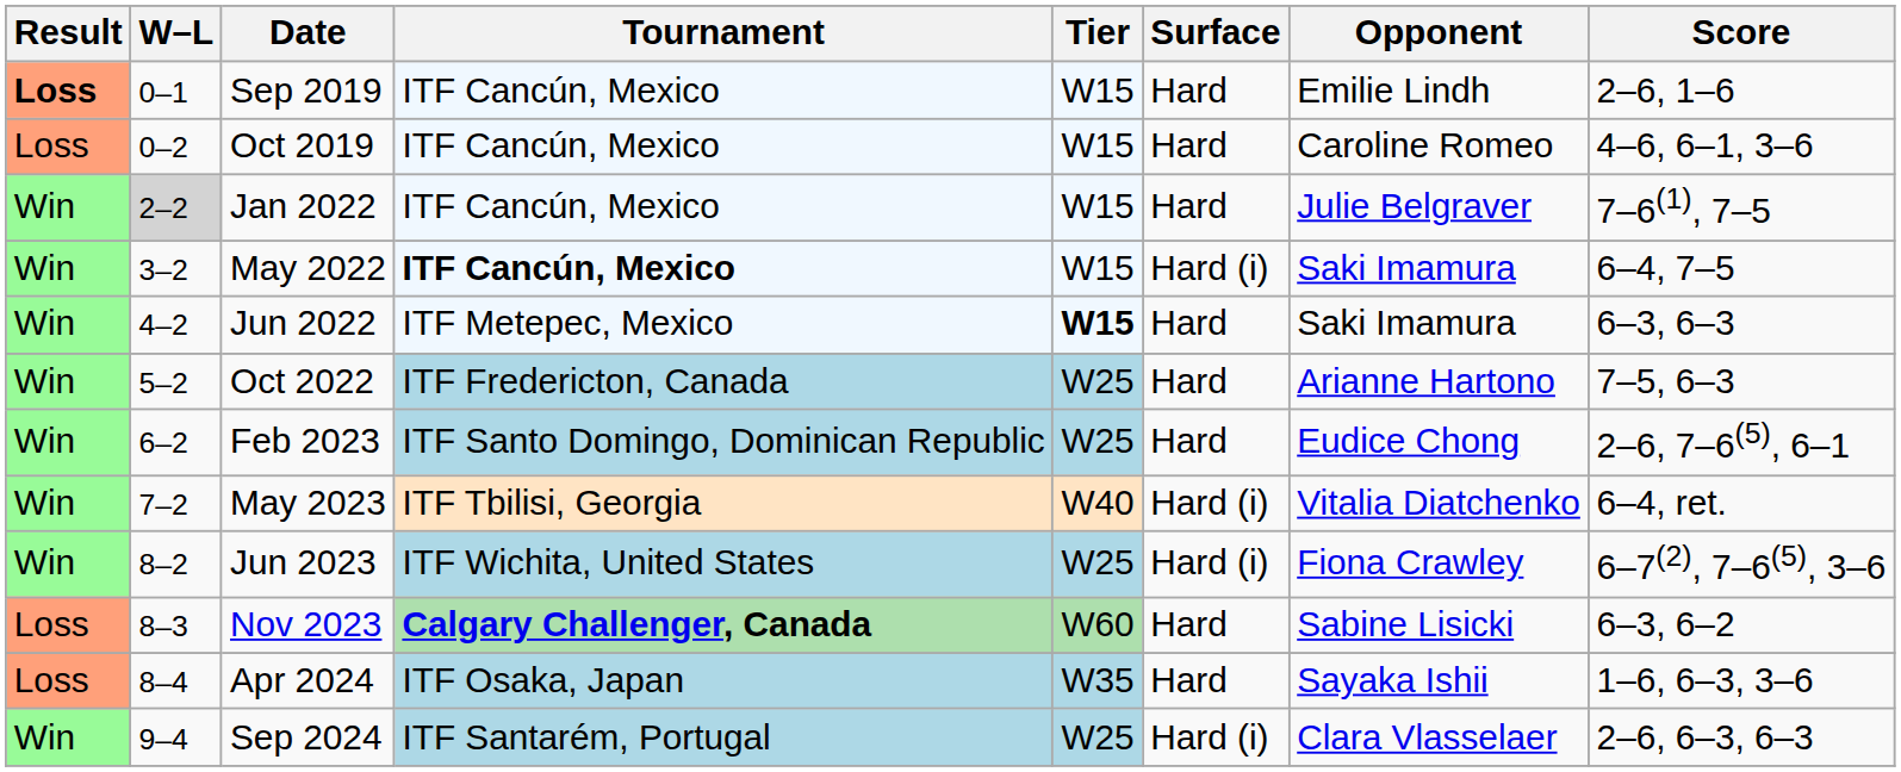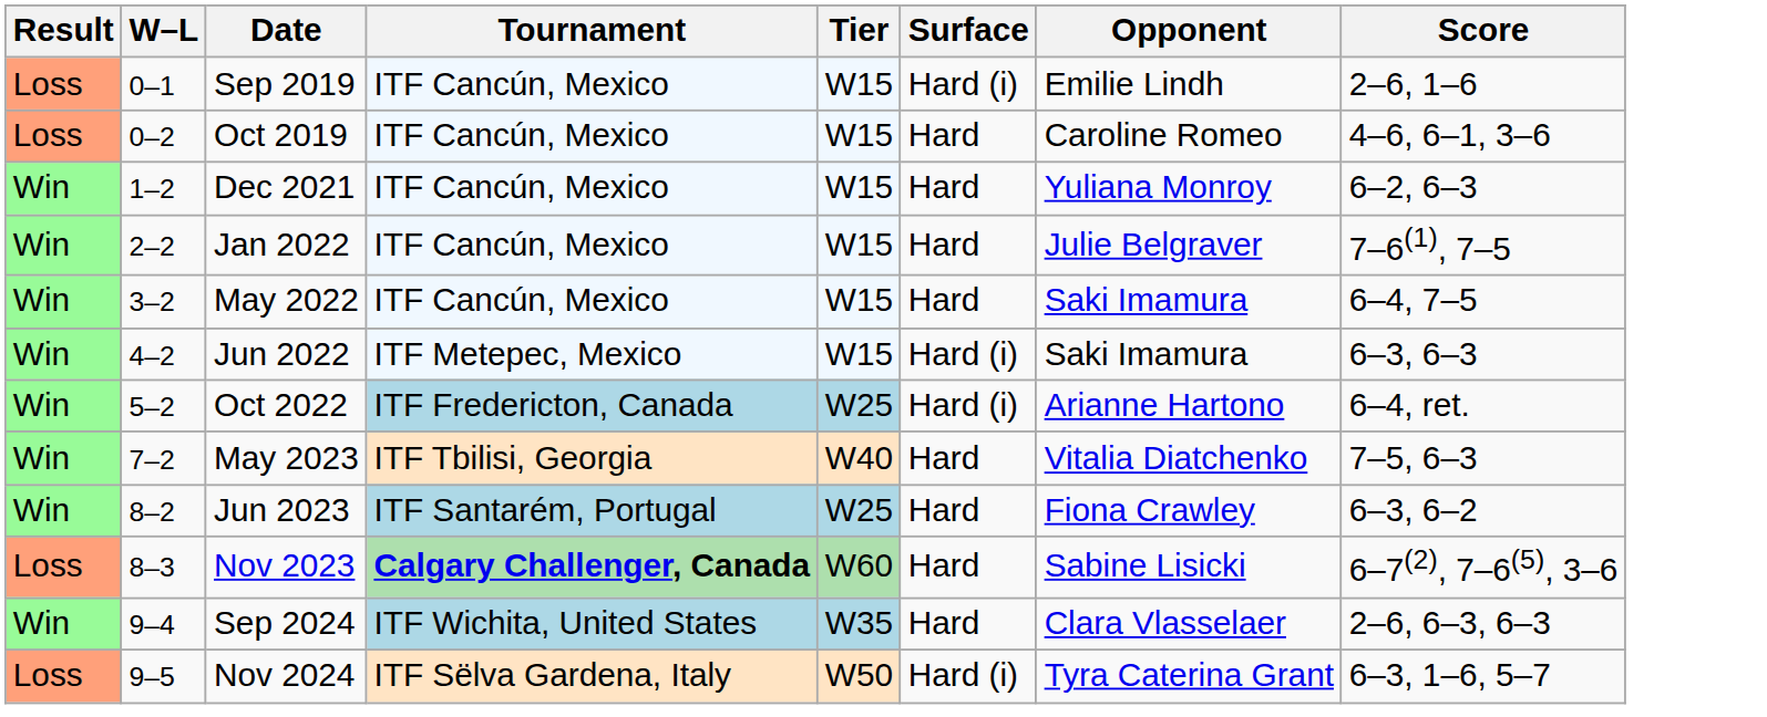Sep 2019 | Result: bold -> normal
Sep 2019 | Surface: Hard -> Hard (i)
+ row: Win | 1–2 | Dec 2021 | ITF Cancún, Mexico | W15 | Hard | Yuliana Monroy | 6–2, 6–3
Jan 2022 | W–L: lightgrey background -> no background
May 2022 | Tournament: bold -> normal
May 2022 | Surface: Hard (i) -> Hard
Jun 2022 | Tier: bold -> normal
Jun 2022 | Surface: Hard -> Hard (i)
Oct 2022 | Surface: Hard -> Hard (i)
Oct 2022 | Score: 7–5, 6–3 -> 6–4, ret.
- row: Win | 6–2 | Feb 2023 | ITF Santo Domingo, Dominican Republic | W25 | Hard | Eudice Chong | 2–6, 7–6(5), 6–1
May 2023 | Surface: Hard (i) -> Hard
May 2023 | Score: 6–4, ret. -> 7–5, 6–3
Jun 2023 | Tournament: ITF Wichita, United States -> ITF Santarém, Portugal
Jun 2023 | Surface: Hard (i) -> Hard
Jun 2023 | Score: 6–7(2), 7–6(5), 3–6 -> 6–3, 6–2
Nov 2023 | Score: 6–3, 6–2 -> 6–7(2), 7–6(5), 3–6
- row: Loss | 8–4 | Apr 2024 | ITF Osaka, Japan | W35 | Hard | Sayaka Ishii | 1–6, 6–3, 3–6
Sep 2024 | Tournament: ITF Santarém, Portugal -> ITF Wichita, United States
Sep 2024 | Tier: W25 -> W35
Sep 2024 | Surface: Hard (i) -> Hard
+ row: Loss | 9–5 | Nov 2024 | ITF Sëlva Gardena, Italy | W50 | Hard (i) | Tyra Caterina Grant | 6–3, 1–6, 5–7
